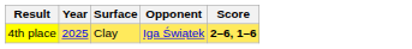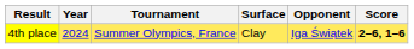+ column: Tournament | Summer Olympics, France
4th place | Year: 2025 -> 2024
